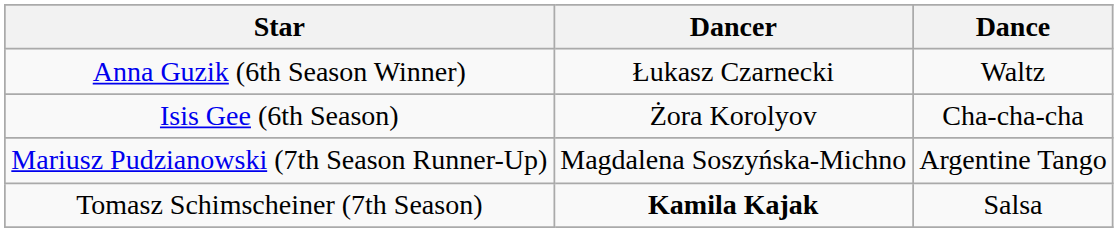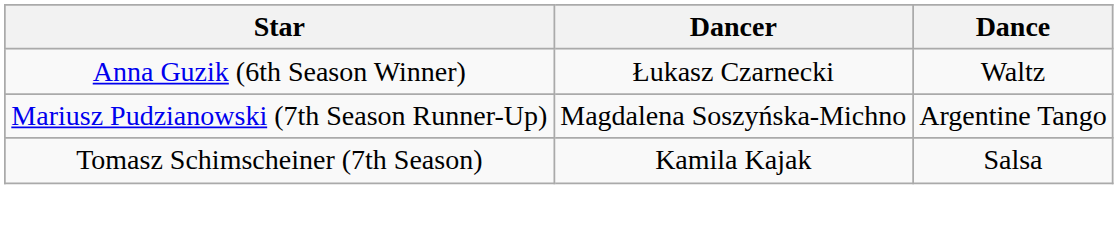- row: Isis Gee (6th Season) | Żora Korolyov | Cha-cha-cha
Tomasz Schimscheiner (7th Season) | Dancer: bold -> normal
